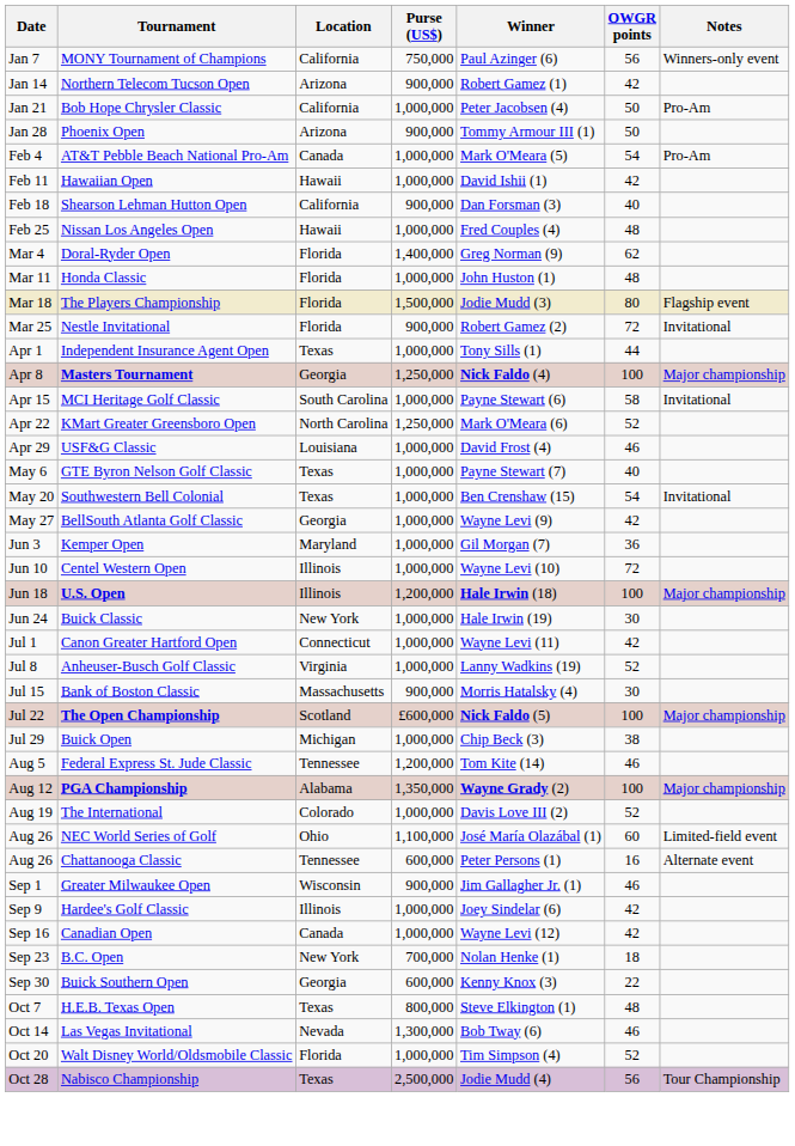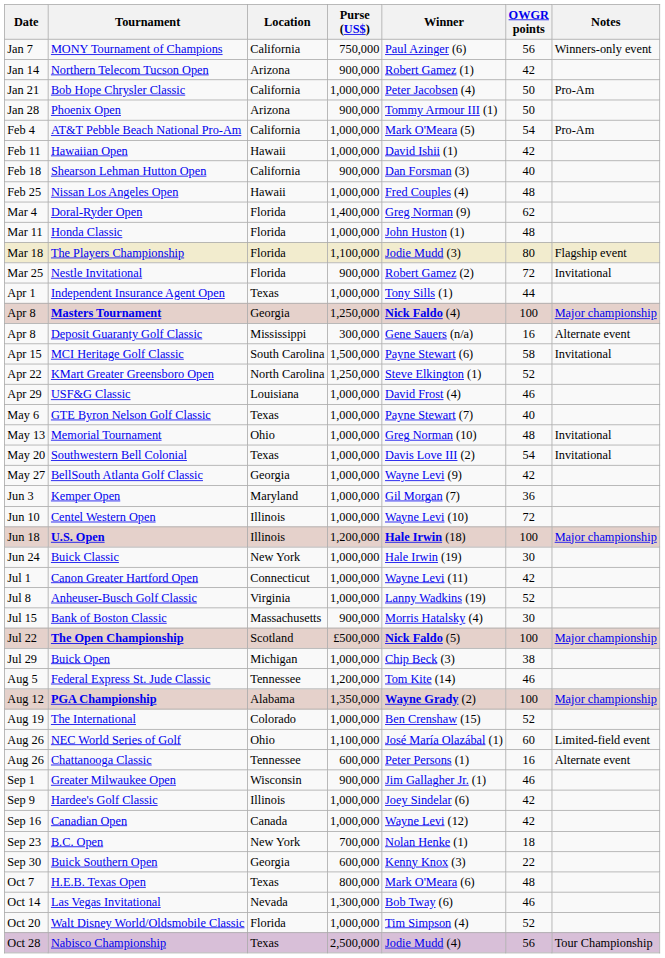AT&T Pebble Beach National Pro-Am | Location: Canada -> California
The Players Championship | Purse (US$): 1,500,000 -> 1,100,000
+ row: Apr 8 | Deposit Guaranty Golf Classic | Mississippi | 300,000 | Gene Sauers (n/a) | 16 | Alternate event
MCI Heritage Golf Classic | Purse (US$): 1,000,000 -> 1,500,000
KMart Greater Greensboro Open | Winner: Mark O'Meara (6) -> Steve Elkington (1)
+ row: May 13 | Memorial Tournament | Ohio | 1,000,000 | Greg Norman (10) | 48 | Invitational
Southwestern Bell Colonial | Winner: Ben Crenshaw (15) -> Davis Love III (2)
The Open Championship | Purse (US$): £600,000 -> £500,000
The International | Winner: Davis Love III (2) -> Ben Crenshaw (15)
H.E.B. Texas Open | Winner: Steve Elkington (1) -> Mark O'Meara (6)
